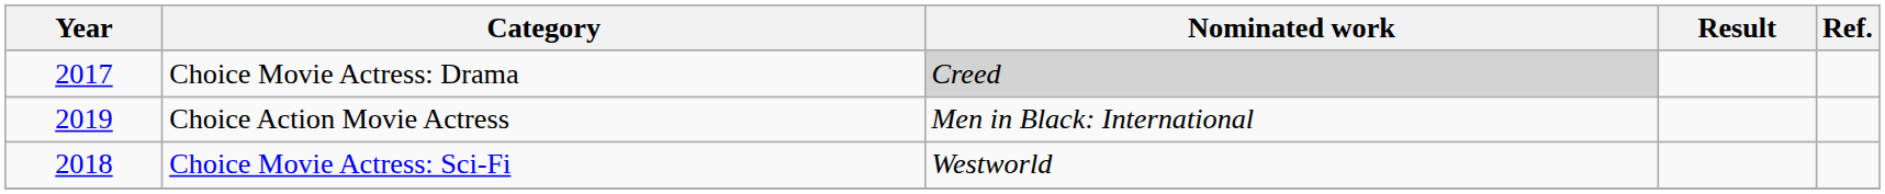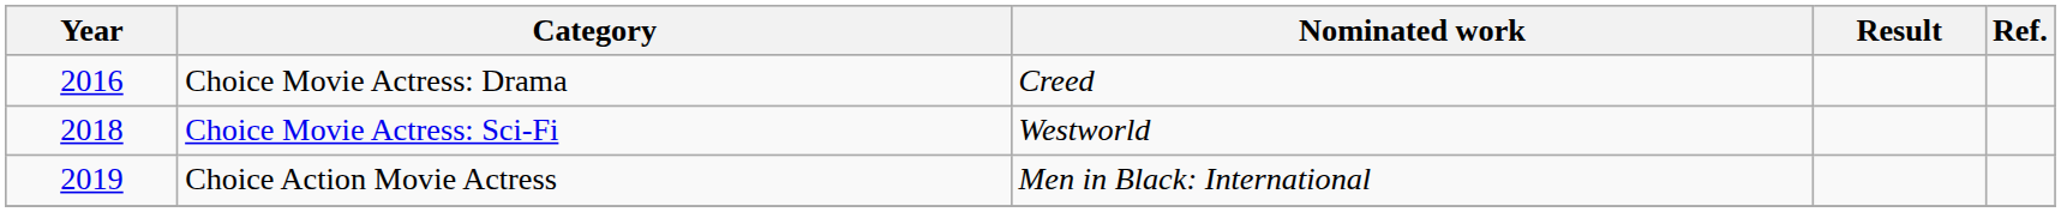Choice Movie Actress: Drama | Year: 2017 -> 2016
Choice Movie Actress: Drama | Nominated work: lightgrey background -> no background
rows swapped: Choice Movie Actress: Sci-Fi <-> Choice Action Movie Actress
